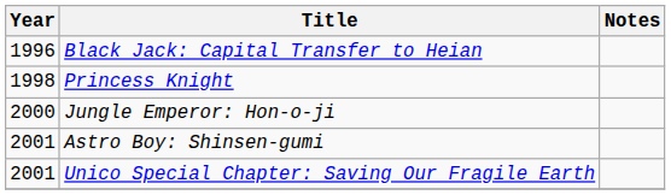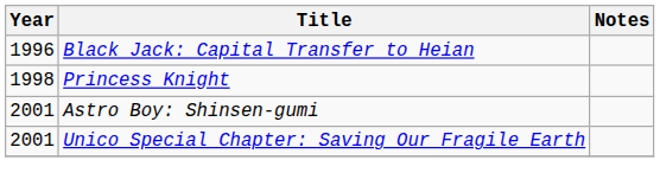- row: 2000 | Jungle Emperor: Hon-o-ji
